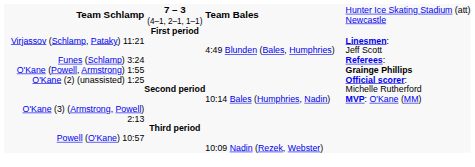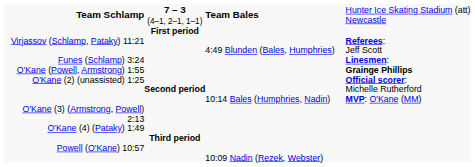Virjassov (Schlamp, Pataky) 11:21 | column 5: Linesmen: -> Referees:
Funes (Schlamp) 3:24 | column 5: Referees: -> Linesmen:
+ row: O'Kane (4) (Pataky) 1:49
